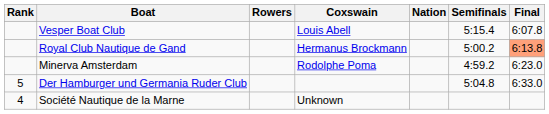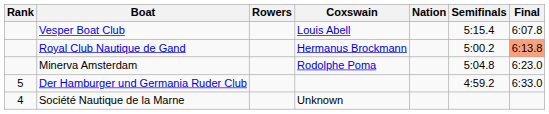Minerva Amsterdam | Semifinals: 4:59.2 -> 5:04.8
Der Hamburger und Germania Ruder Club | Semifinals: 5:04.8 -> 4:59.2
